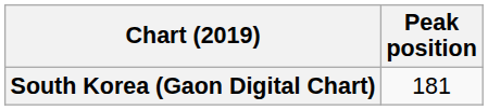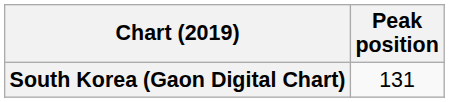South Korea (Gaon Digital Chart) | Peak position: 181 -> 131
